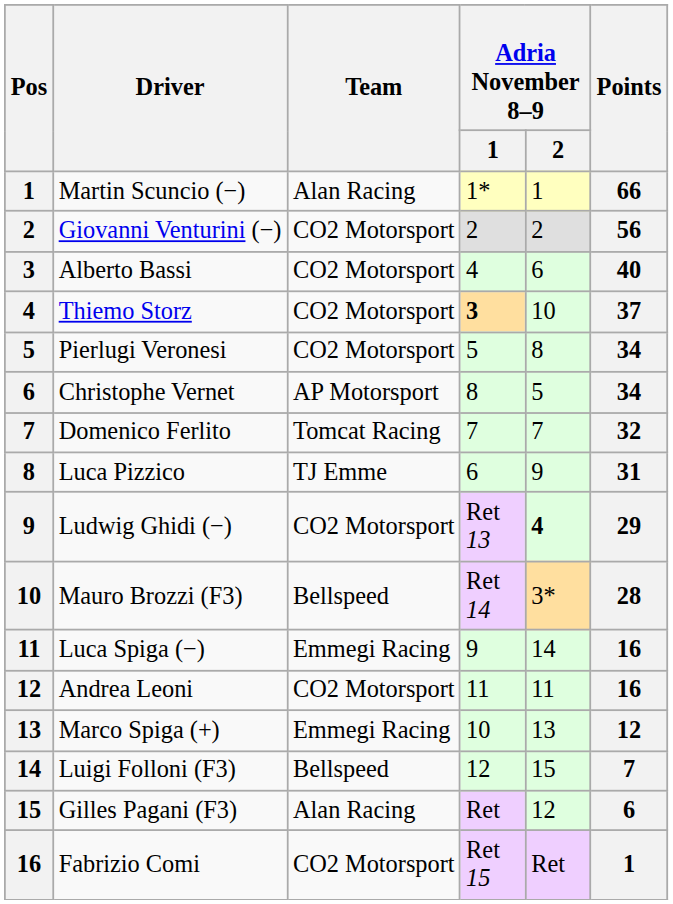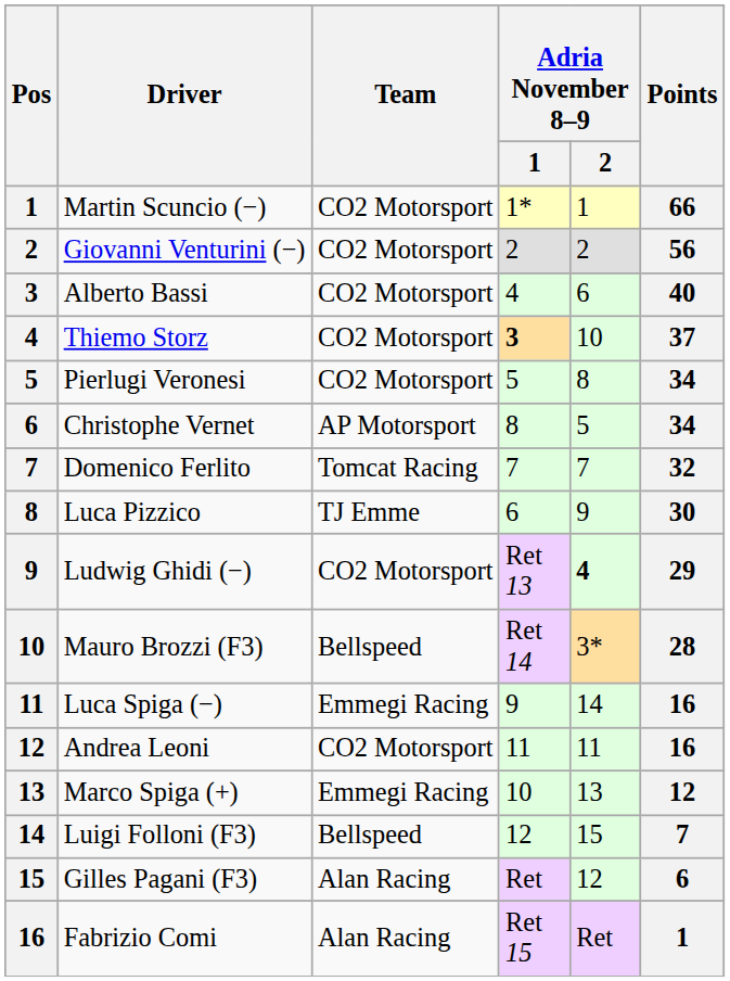Martin Scuncio (−) | Team: Alan Racing -> CO2 Motorsport
Luca Pizzico | Points: 31 -> 30
Fabrizio Comi | Team: CO2 Motorsport -> Alan Racing
